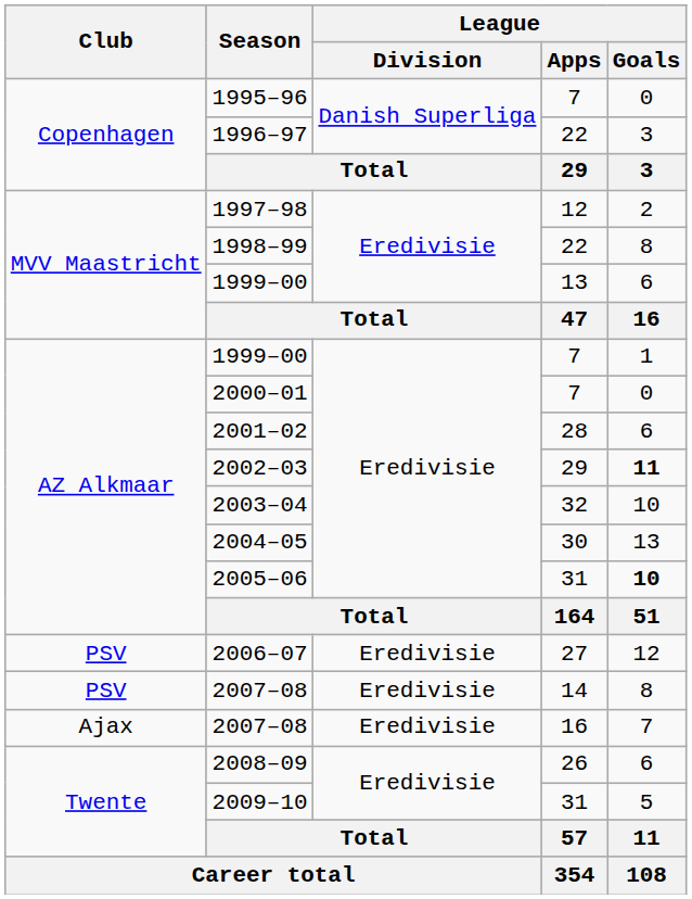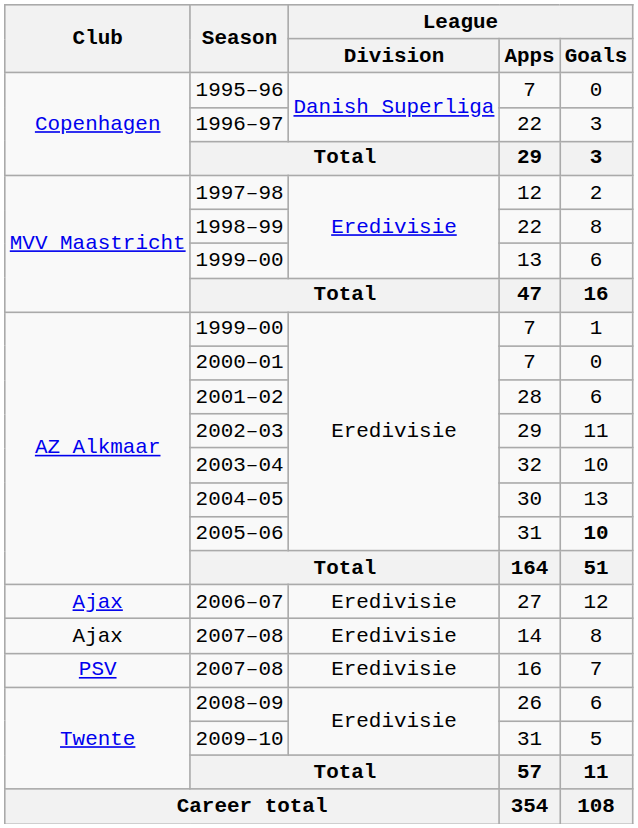2002–03 | League / Goals: bold -> normal
2006–07 | Club: PSV -> Ajax
2007–08 / 14 | Club: PSV -> Ajax
2007–08 / 16 | Club: Ajax -> PSV
